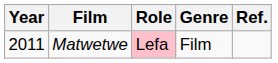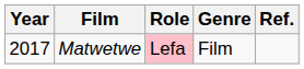Matwetwe | Year: 2011 -> 2017
